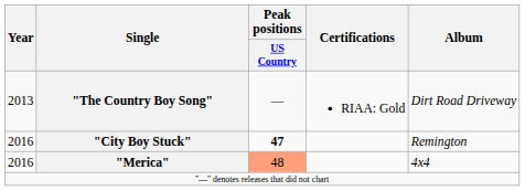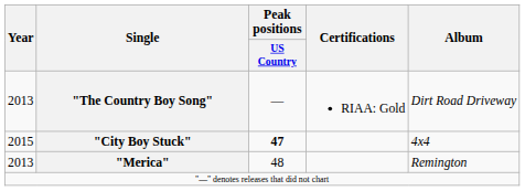"City Boy Stuck" | Year: 2016 -> 2015
"City Boy Stuck" | Album: Remington -> 4x4
"Merica" | Year: 2016 -> 2013
"Merica" | Peak positions / US Country: lightsalmon background -> no background
"Merica" | Album: 4x4 -> Remington
